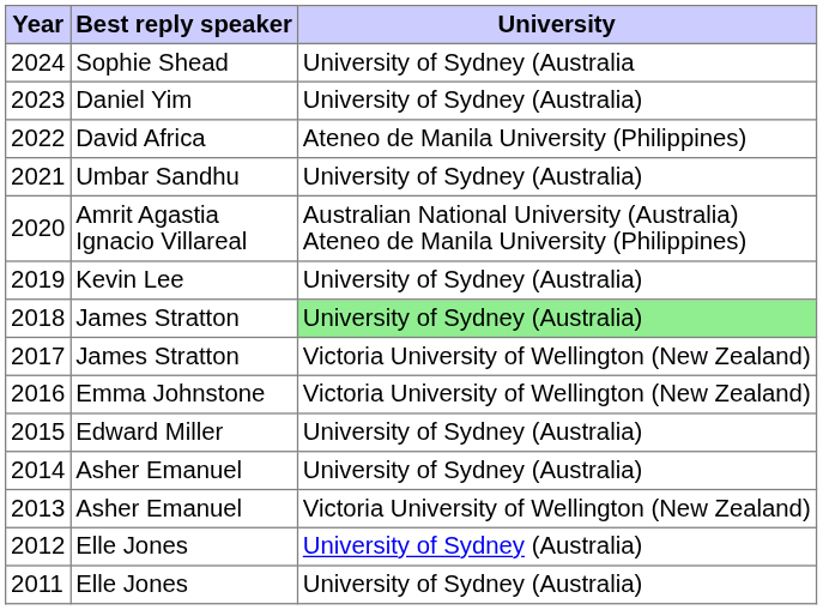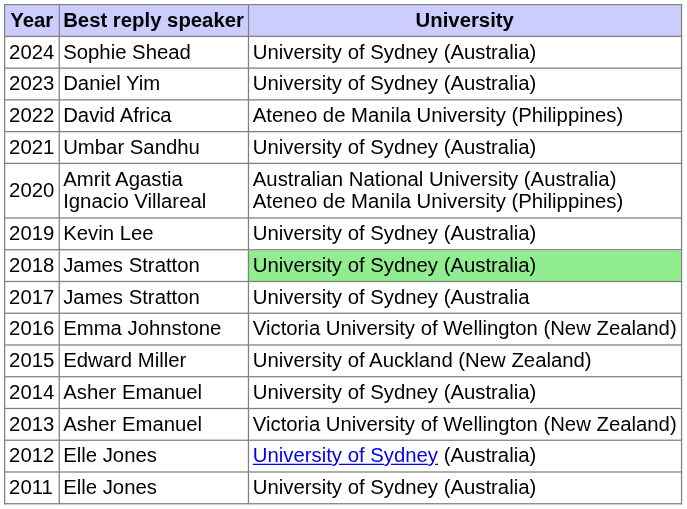2024 | University: University of Sydney (Australia -> University of Sydney (Australia)
2017 | University: Victoria University of Wellington (New Zealand) -> University of Sydney (Australia
2015 | University: University of Sydney (Australia) -> University of Auckland (New Zealand)
